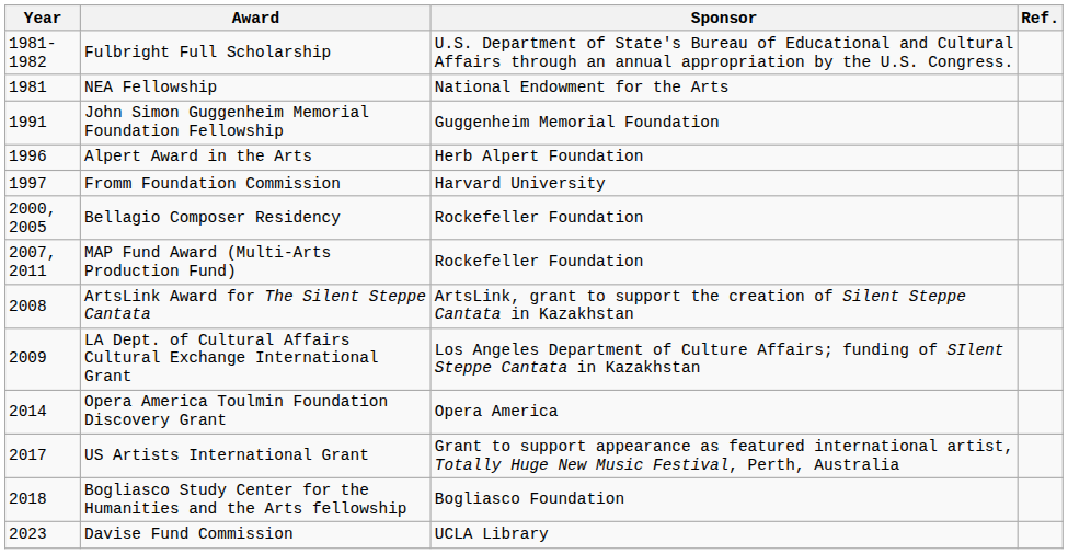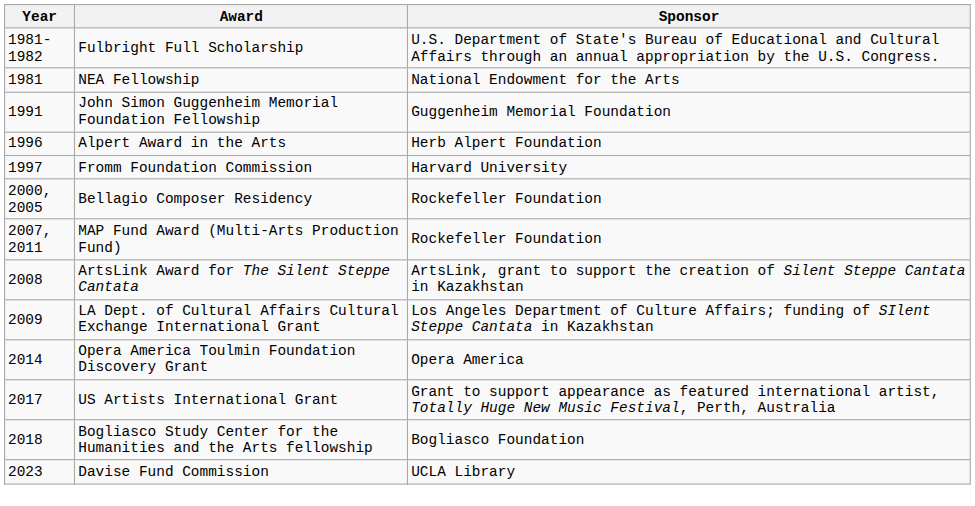- column: Ref.
